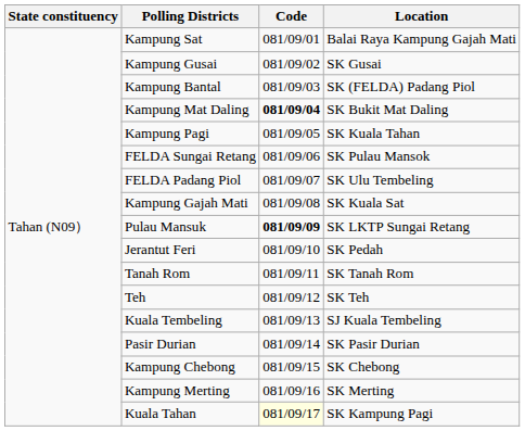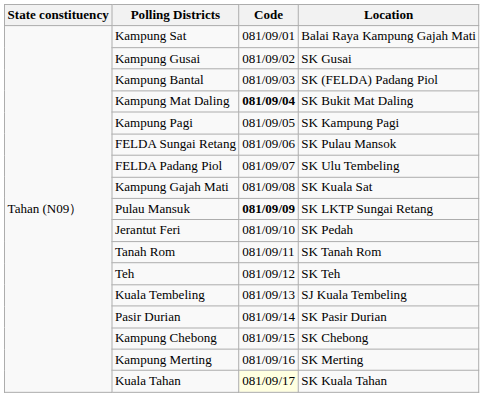Kampung Pagi | Location: SK Kuala Tahan -> SK Kampung Pagi
Kuala Tahan | Location: SK Kampung Pagi -> SK Kuala Tahan
